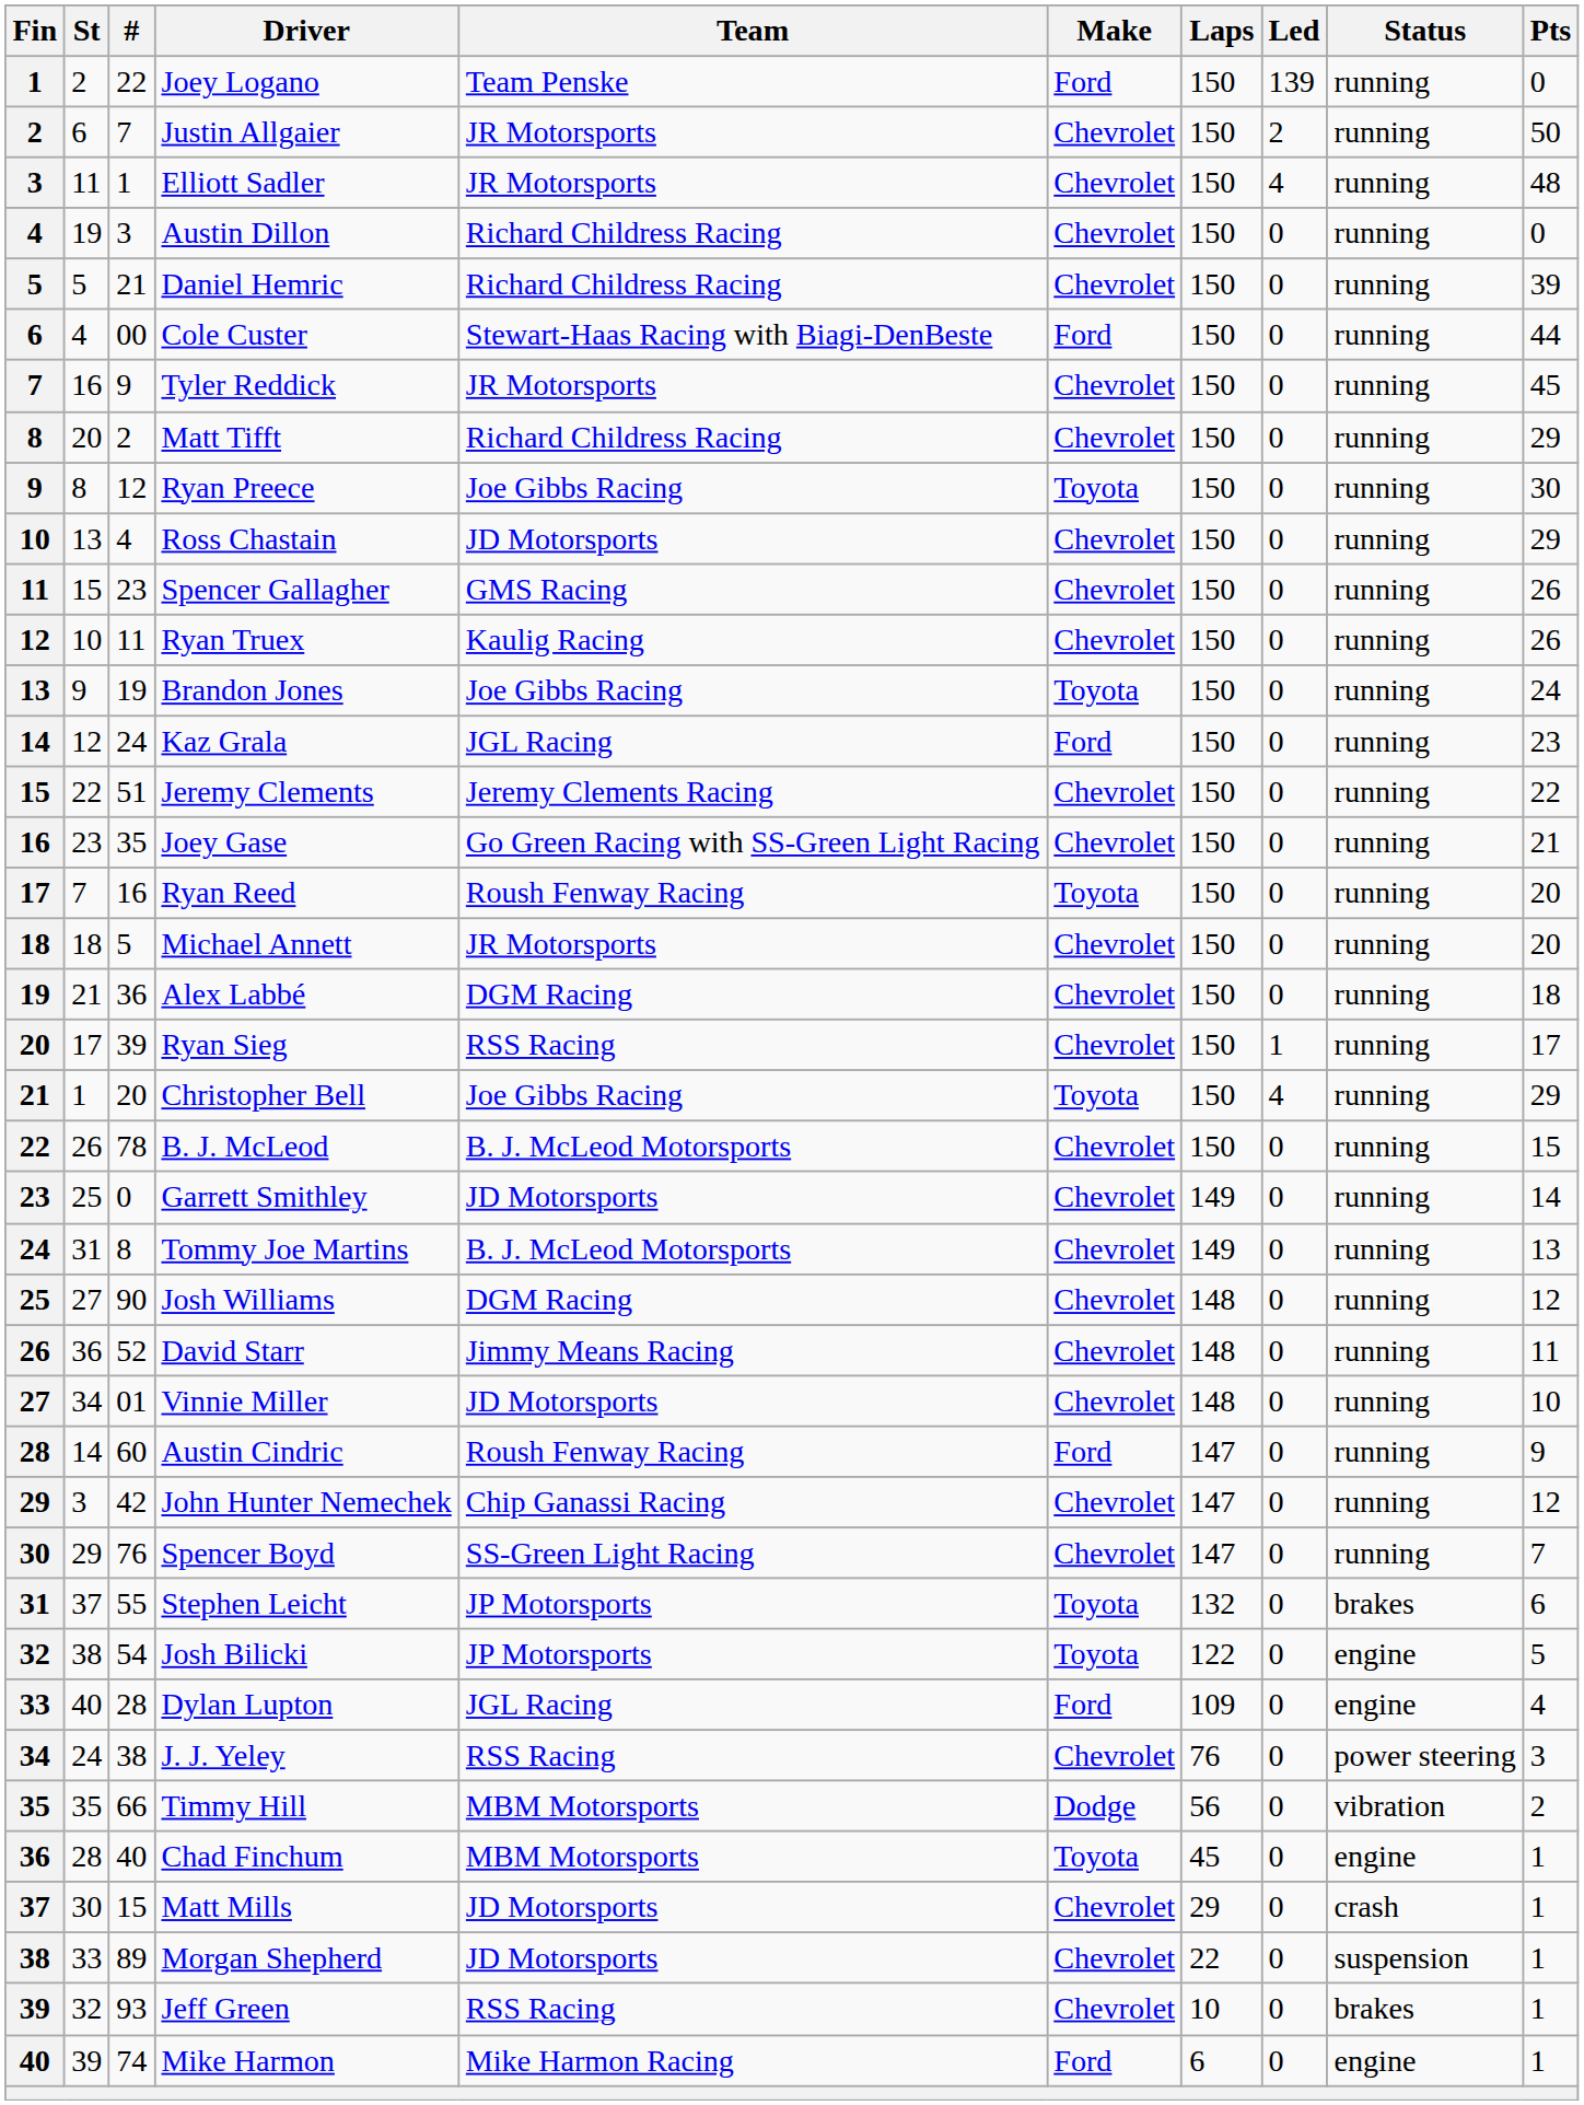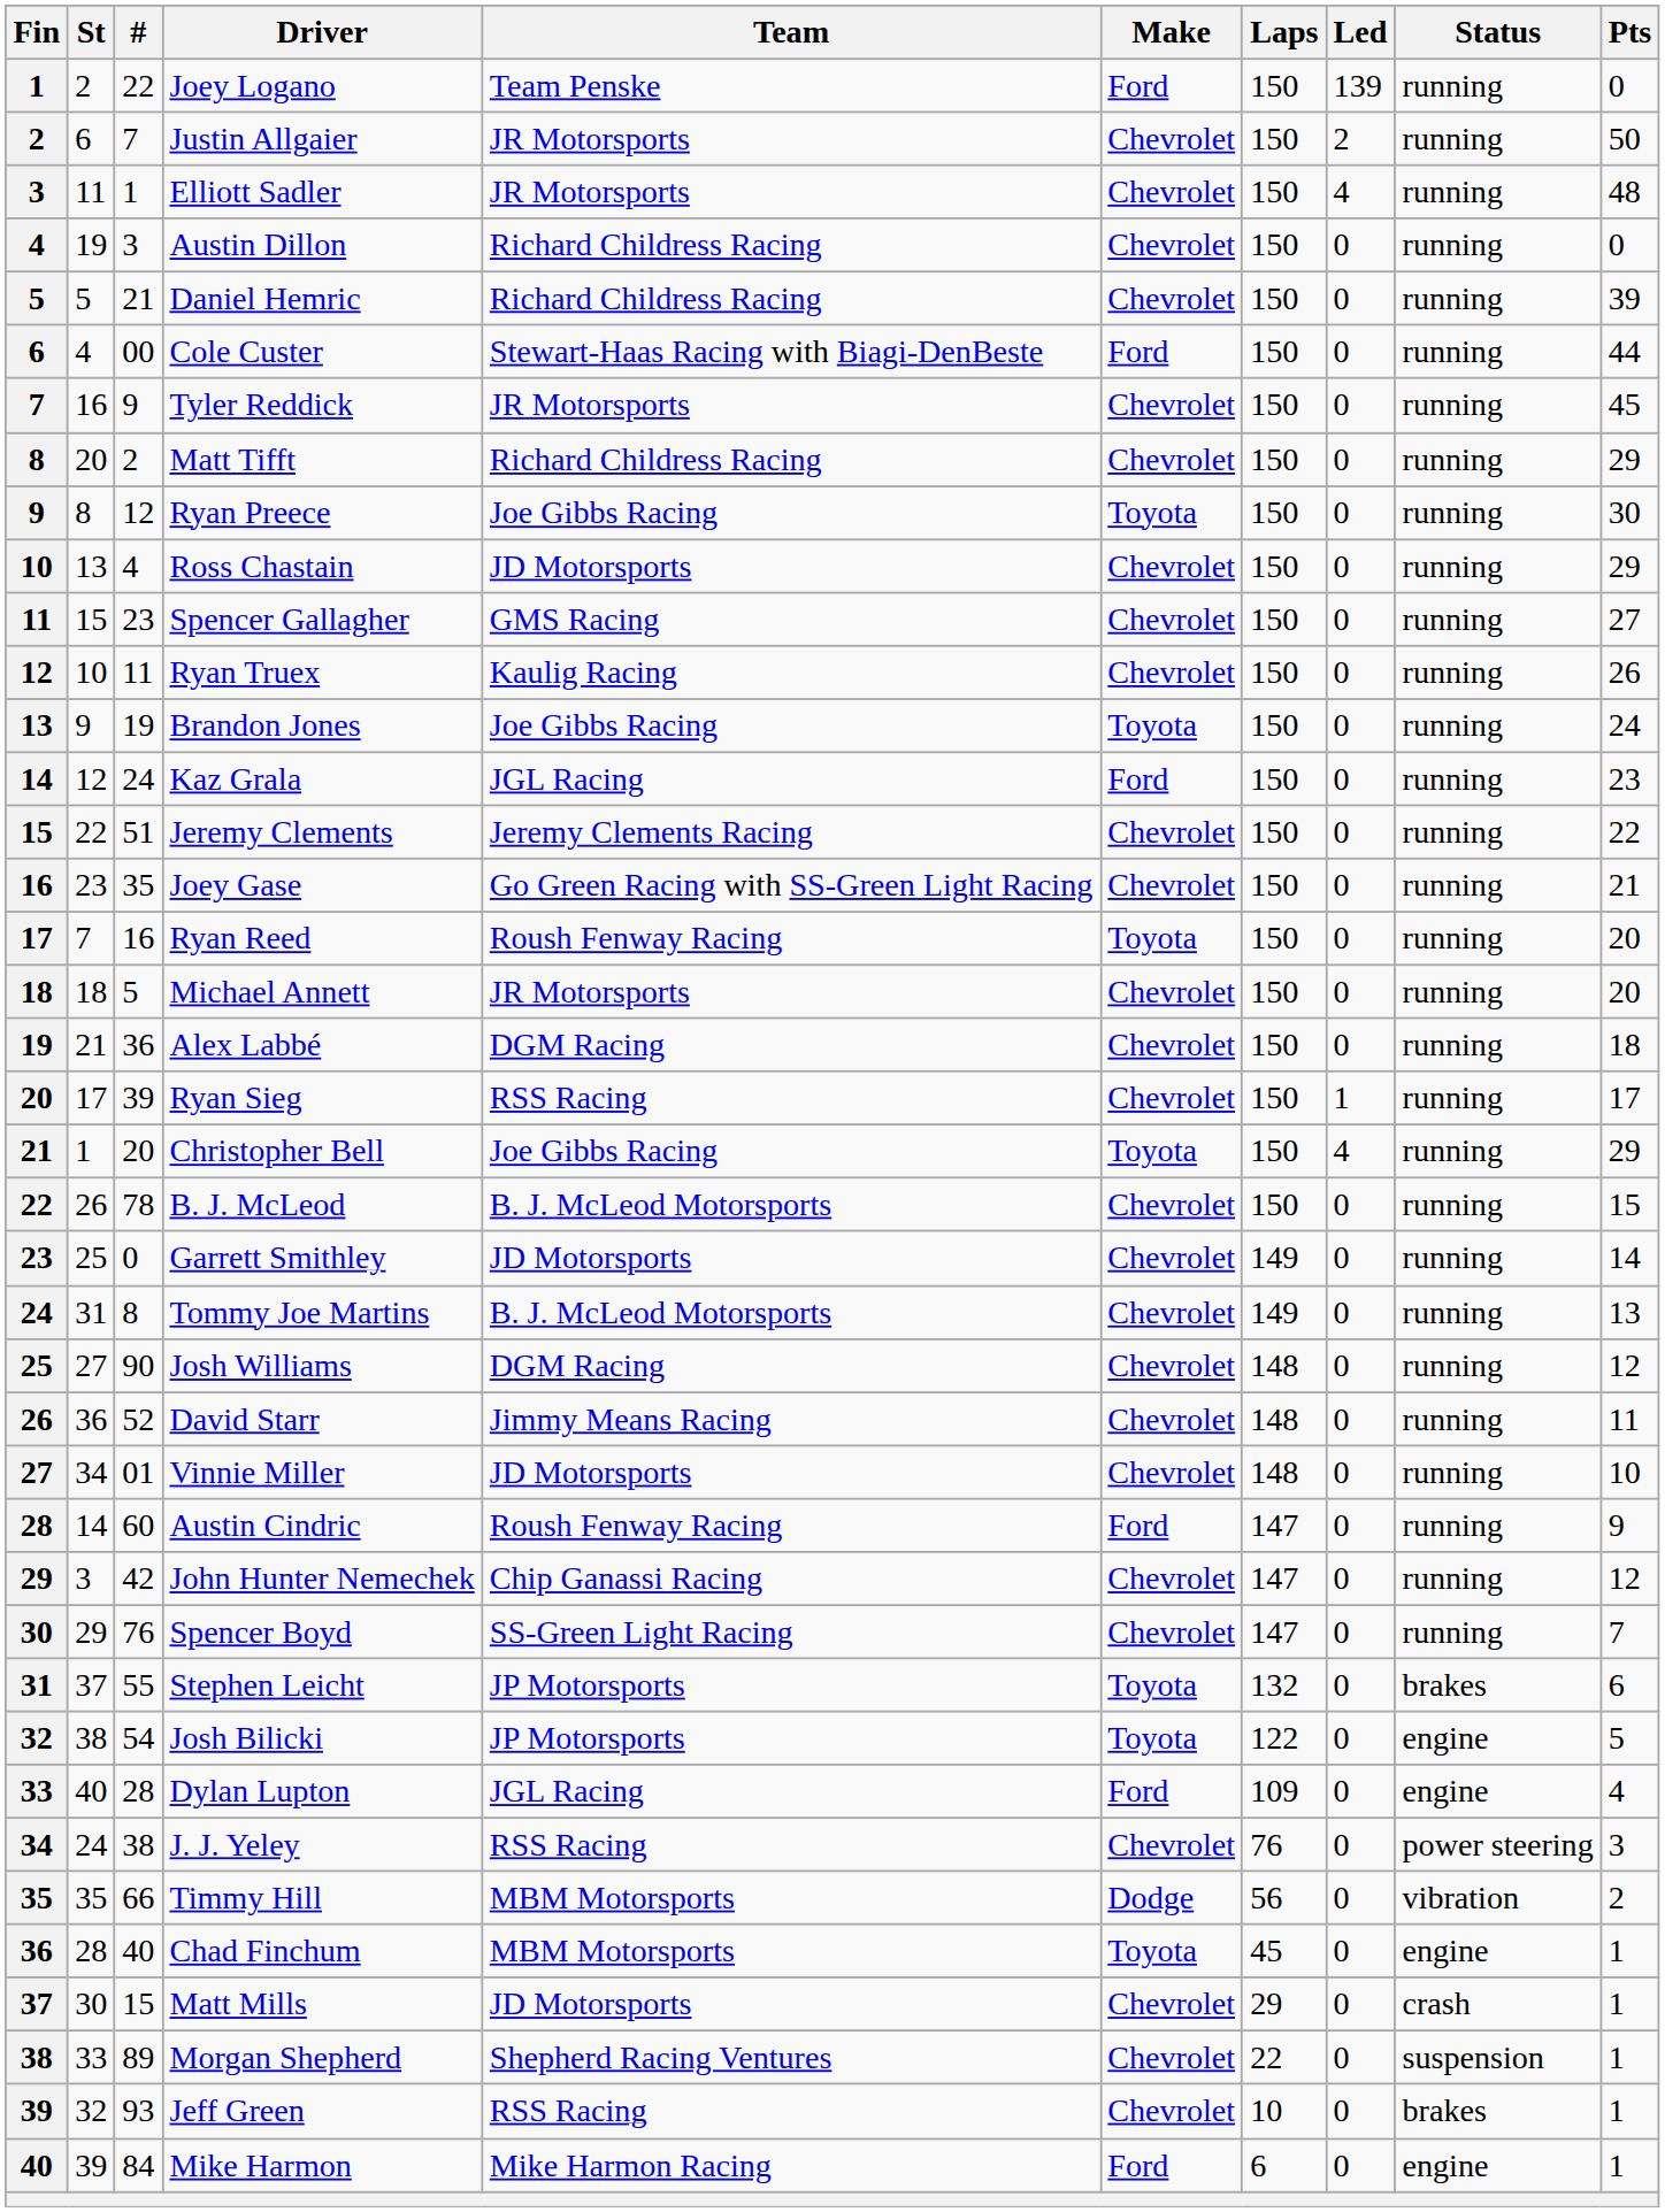Spencer Gallagher | Pts: 26 -> 27
Morgan Shepherd | Team: JD Motorsports -> Shepherd Racing Ventures
Mike Harmon | #: 74 -> 84
